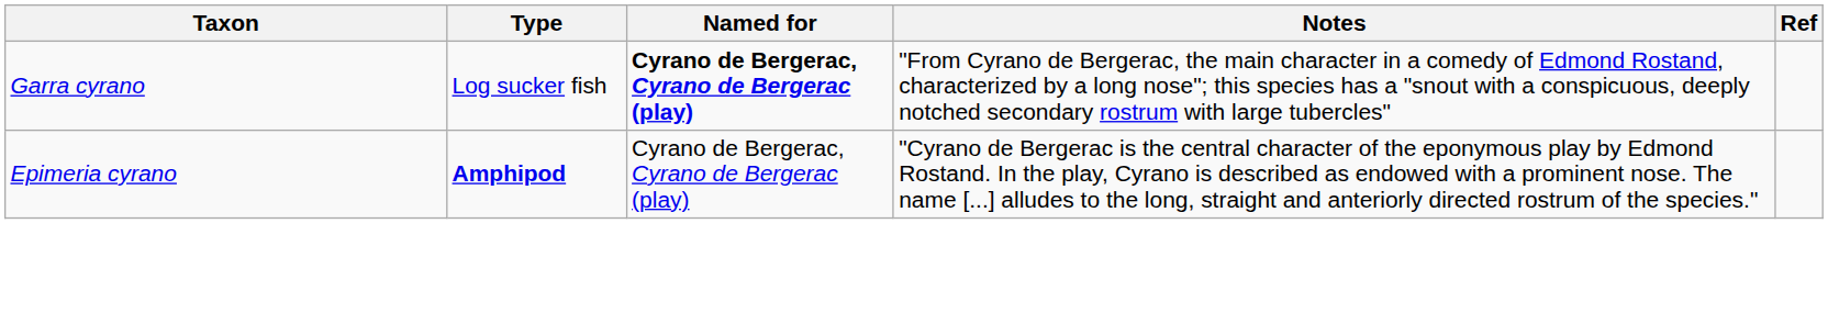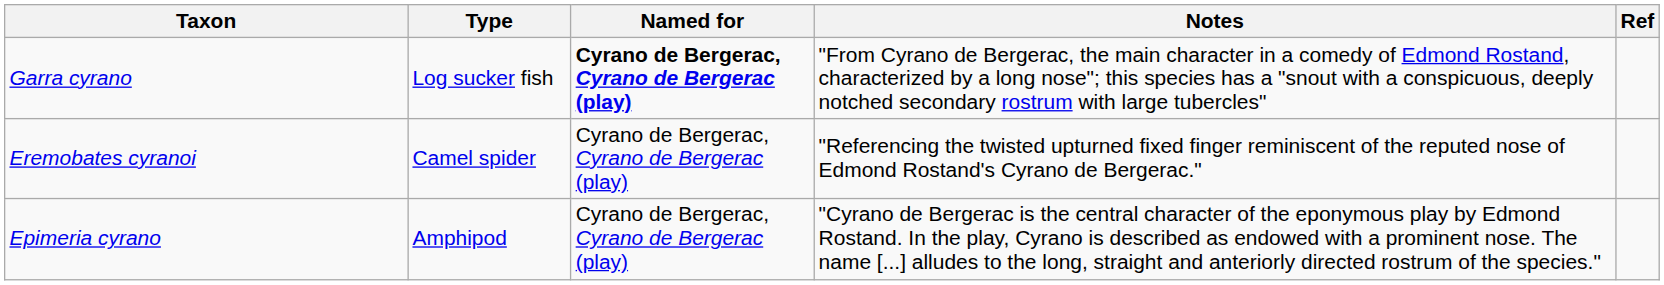+ row: Eremobates cyranoi | Camel spider | Cyrano de Bergerac, Cyrano de Bergerac (play) | "Referencing the twisted upturned fixed finger reminiscent of the reputed nose of Edmond Rostand's Cyrano de Bergerac."
Epimeria cyrano | Type: bold -> normal
